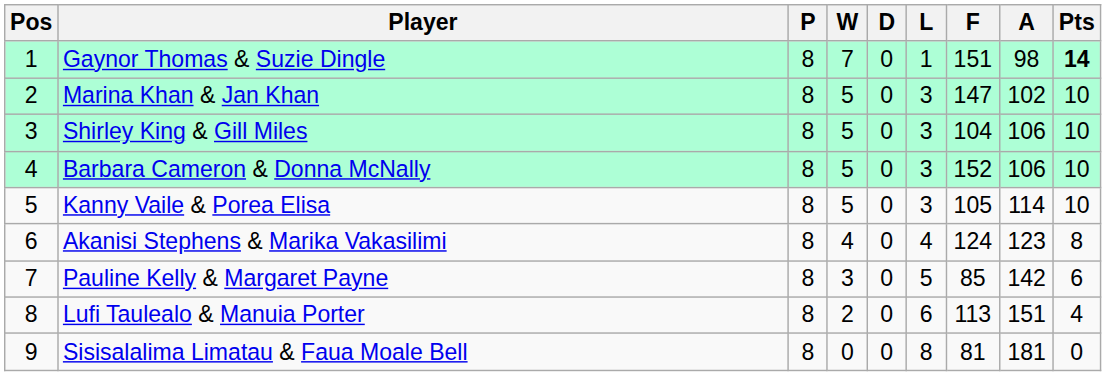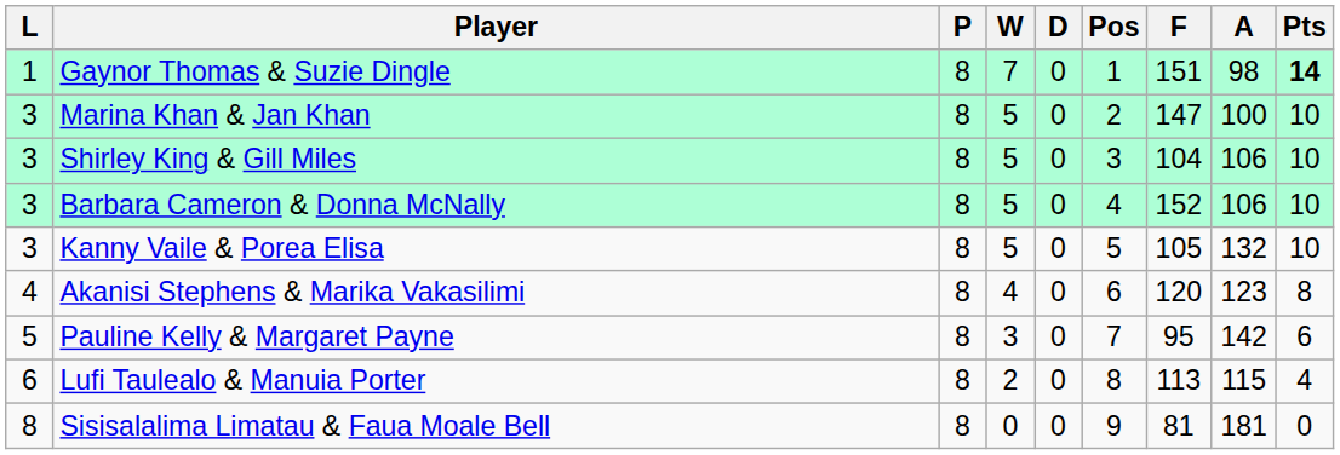columns swapped: Pos <-> L
Marina Khan & Jan Khan | A: 102 -> 100
Kanny Vaile & Porea Elisa | A: 114 -> 132
Akanisi Stephens & Marika Vakasilimi | F: 124 -> 120
Pauline Kelly & Margaret Payne | F: 85 -> 95
Lufi Taulealo & Manuia Porter | A: 151 -> 115
